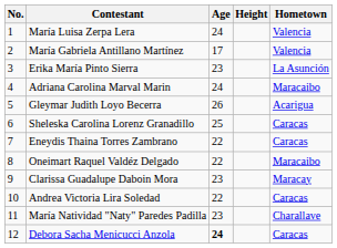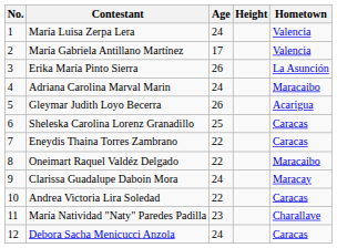Erika María Pinto Sierra | Age: 23 -> 26
Clarissa Guadalupe Daboin Mora | Age: 23 -> 24
Debora Sacha Menicucci Anzola | Age: bold -> normal
